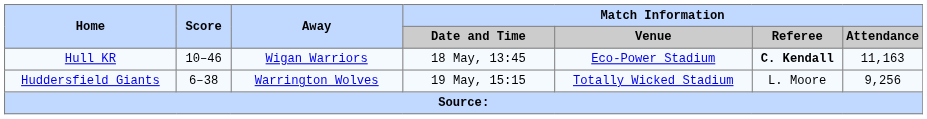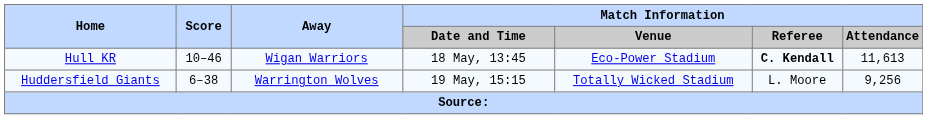Hull KR | Match Information / Attendance: 11,163 -> 11,613
